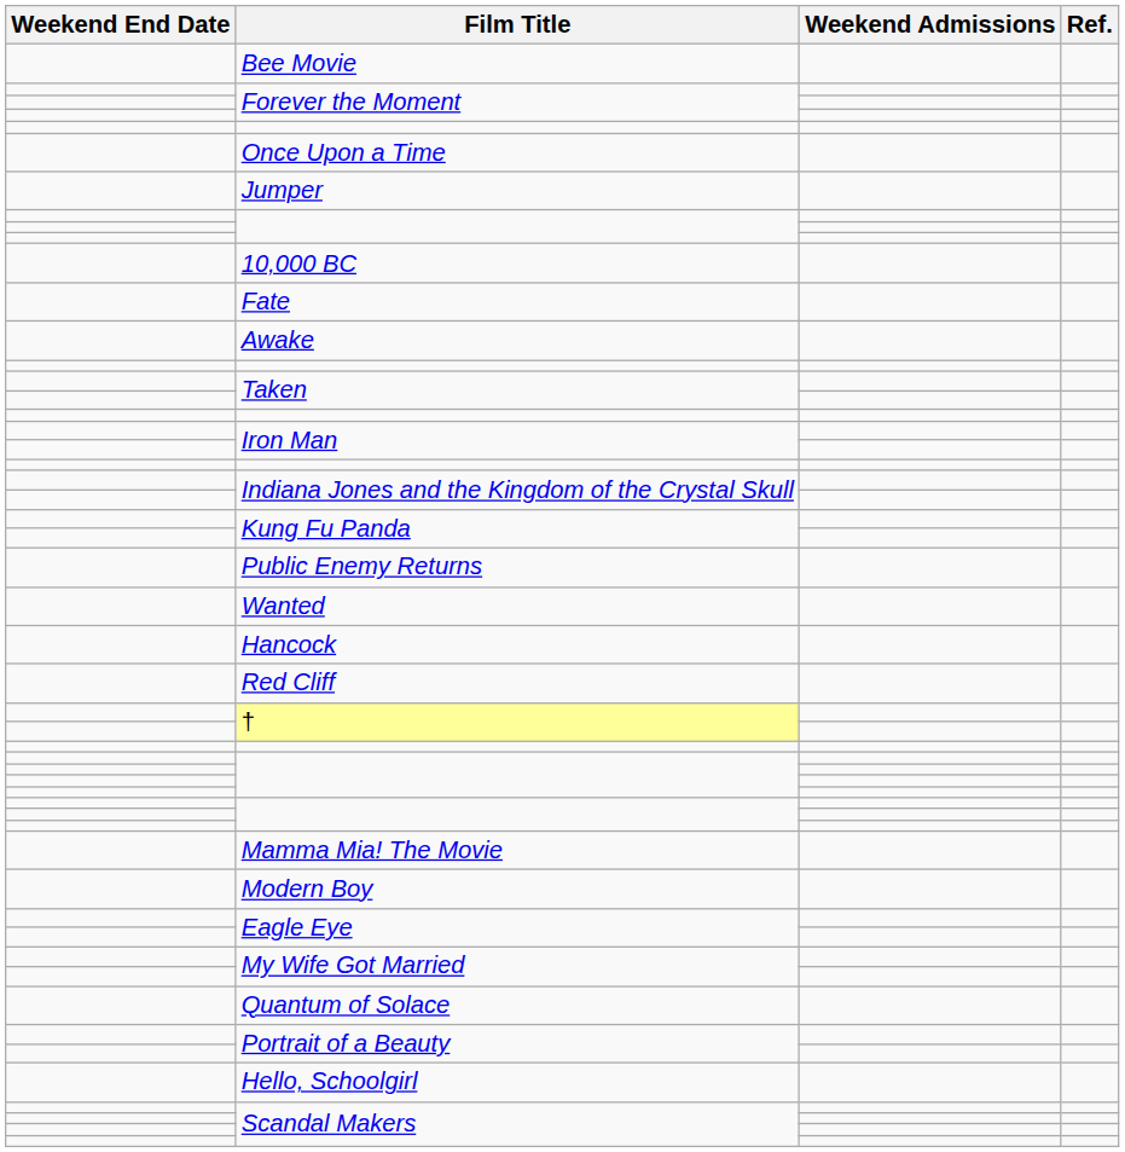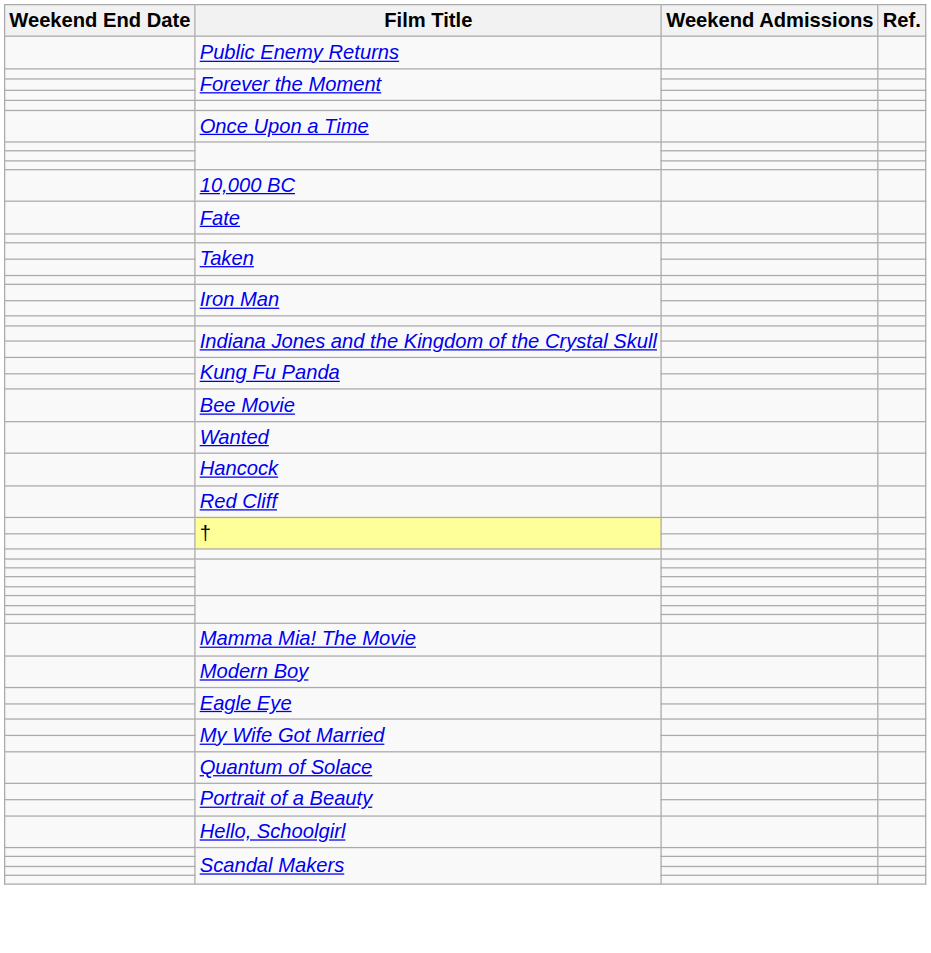rows swapped: Bee Movie <-> Public Enemy Returns
- row: Jumper
- row: Awake
